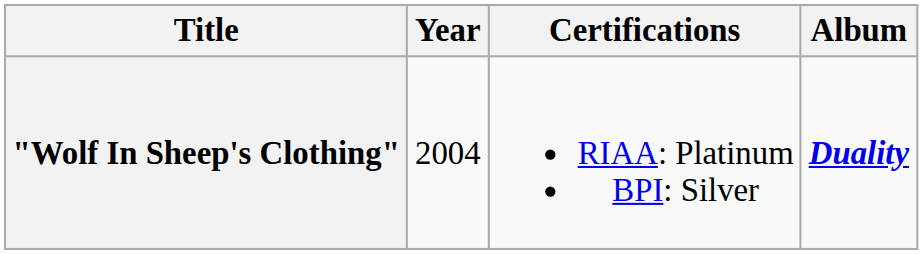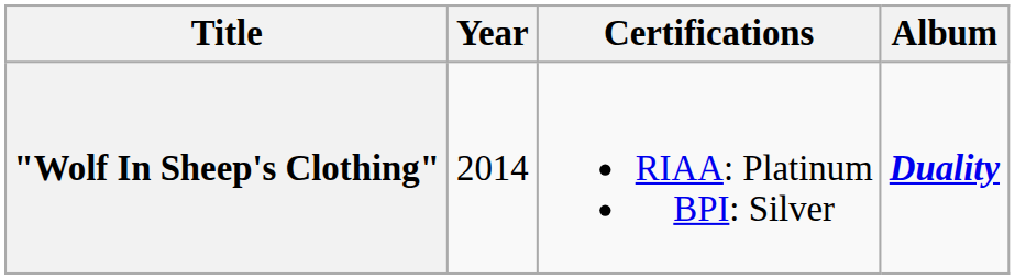"Wolf In Sheep's Clothing" | Year: 2004 -> 2014
